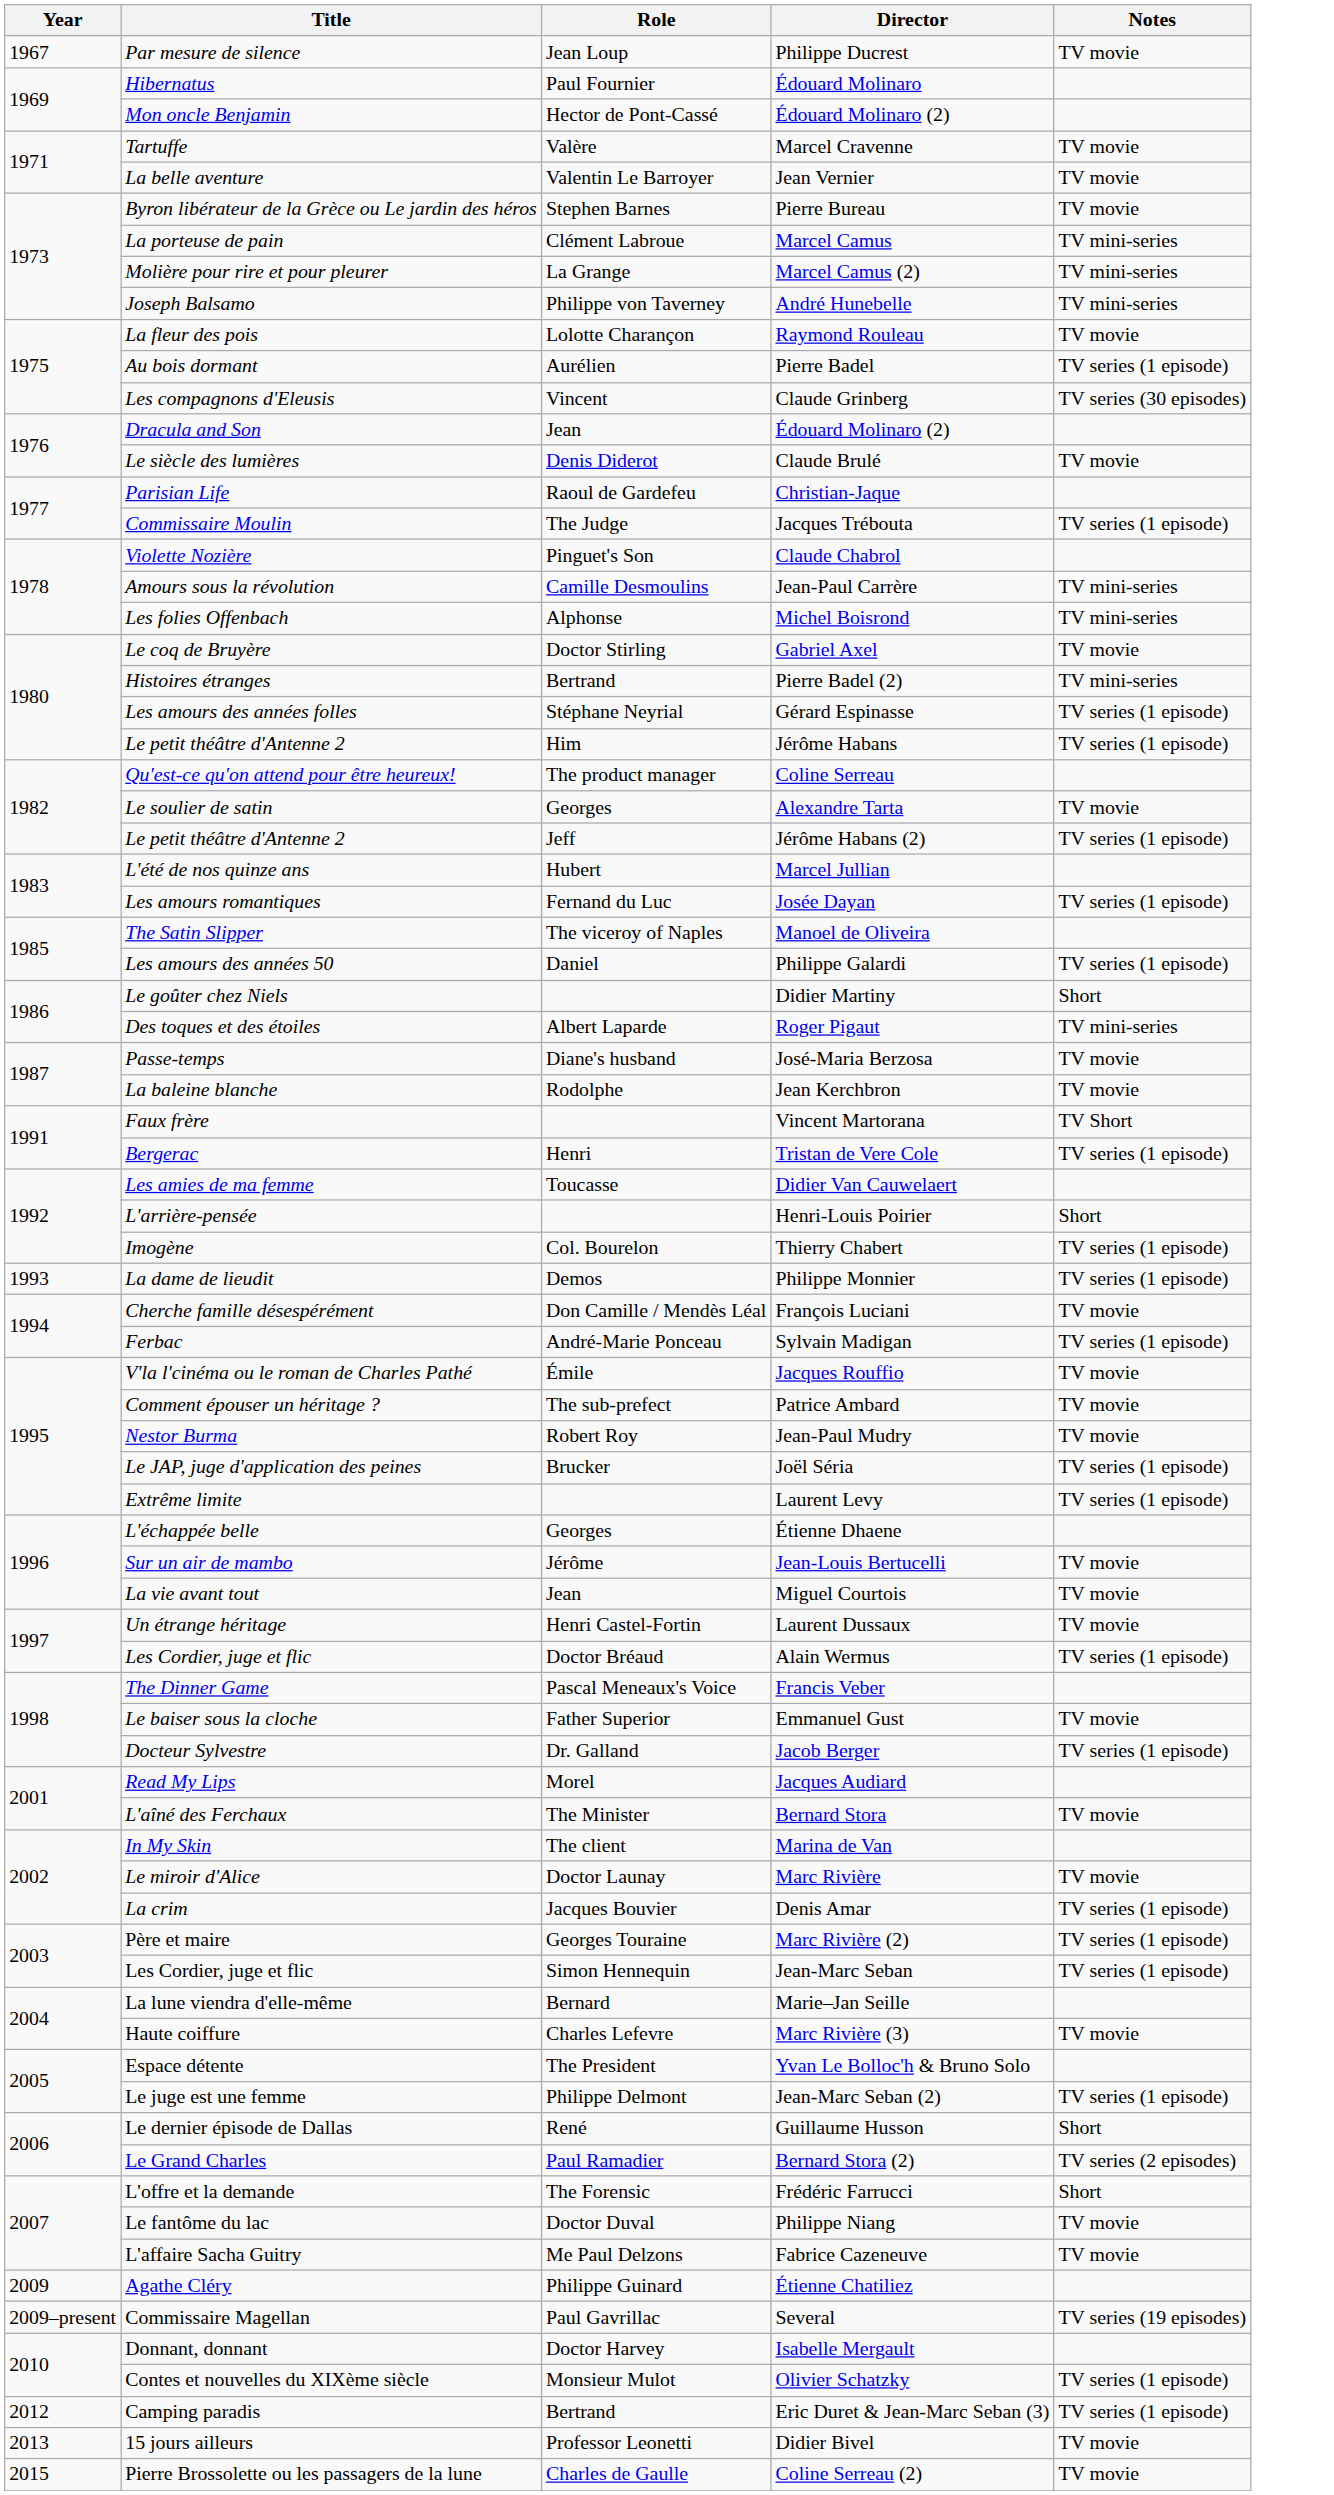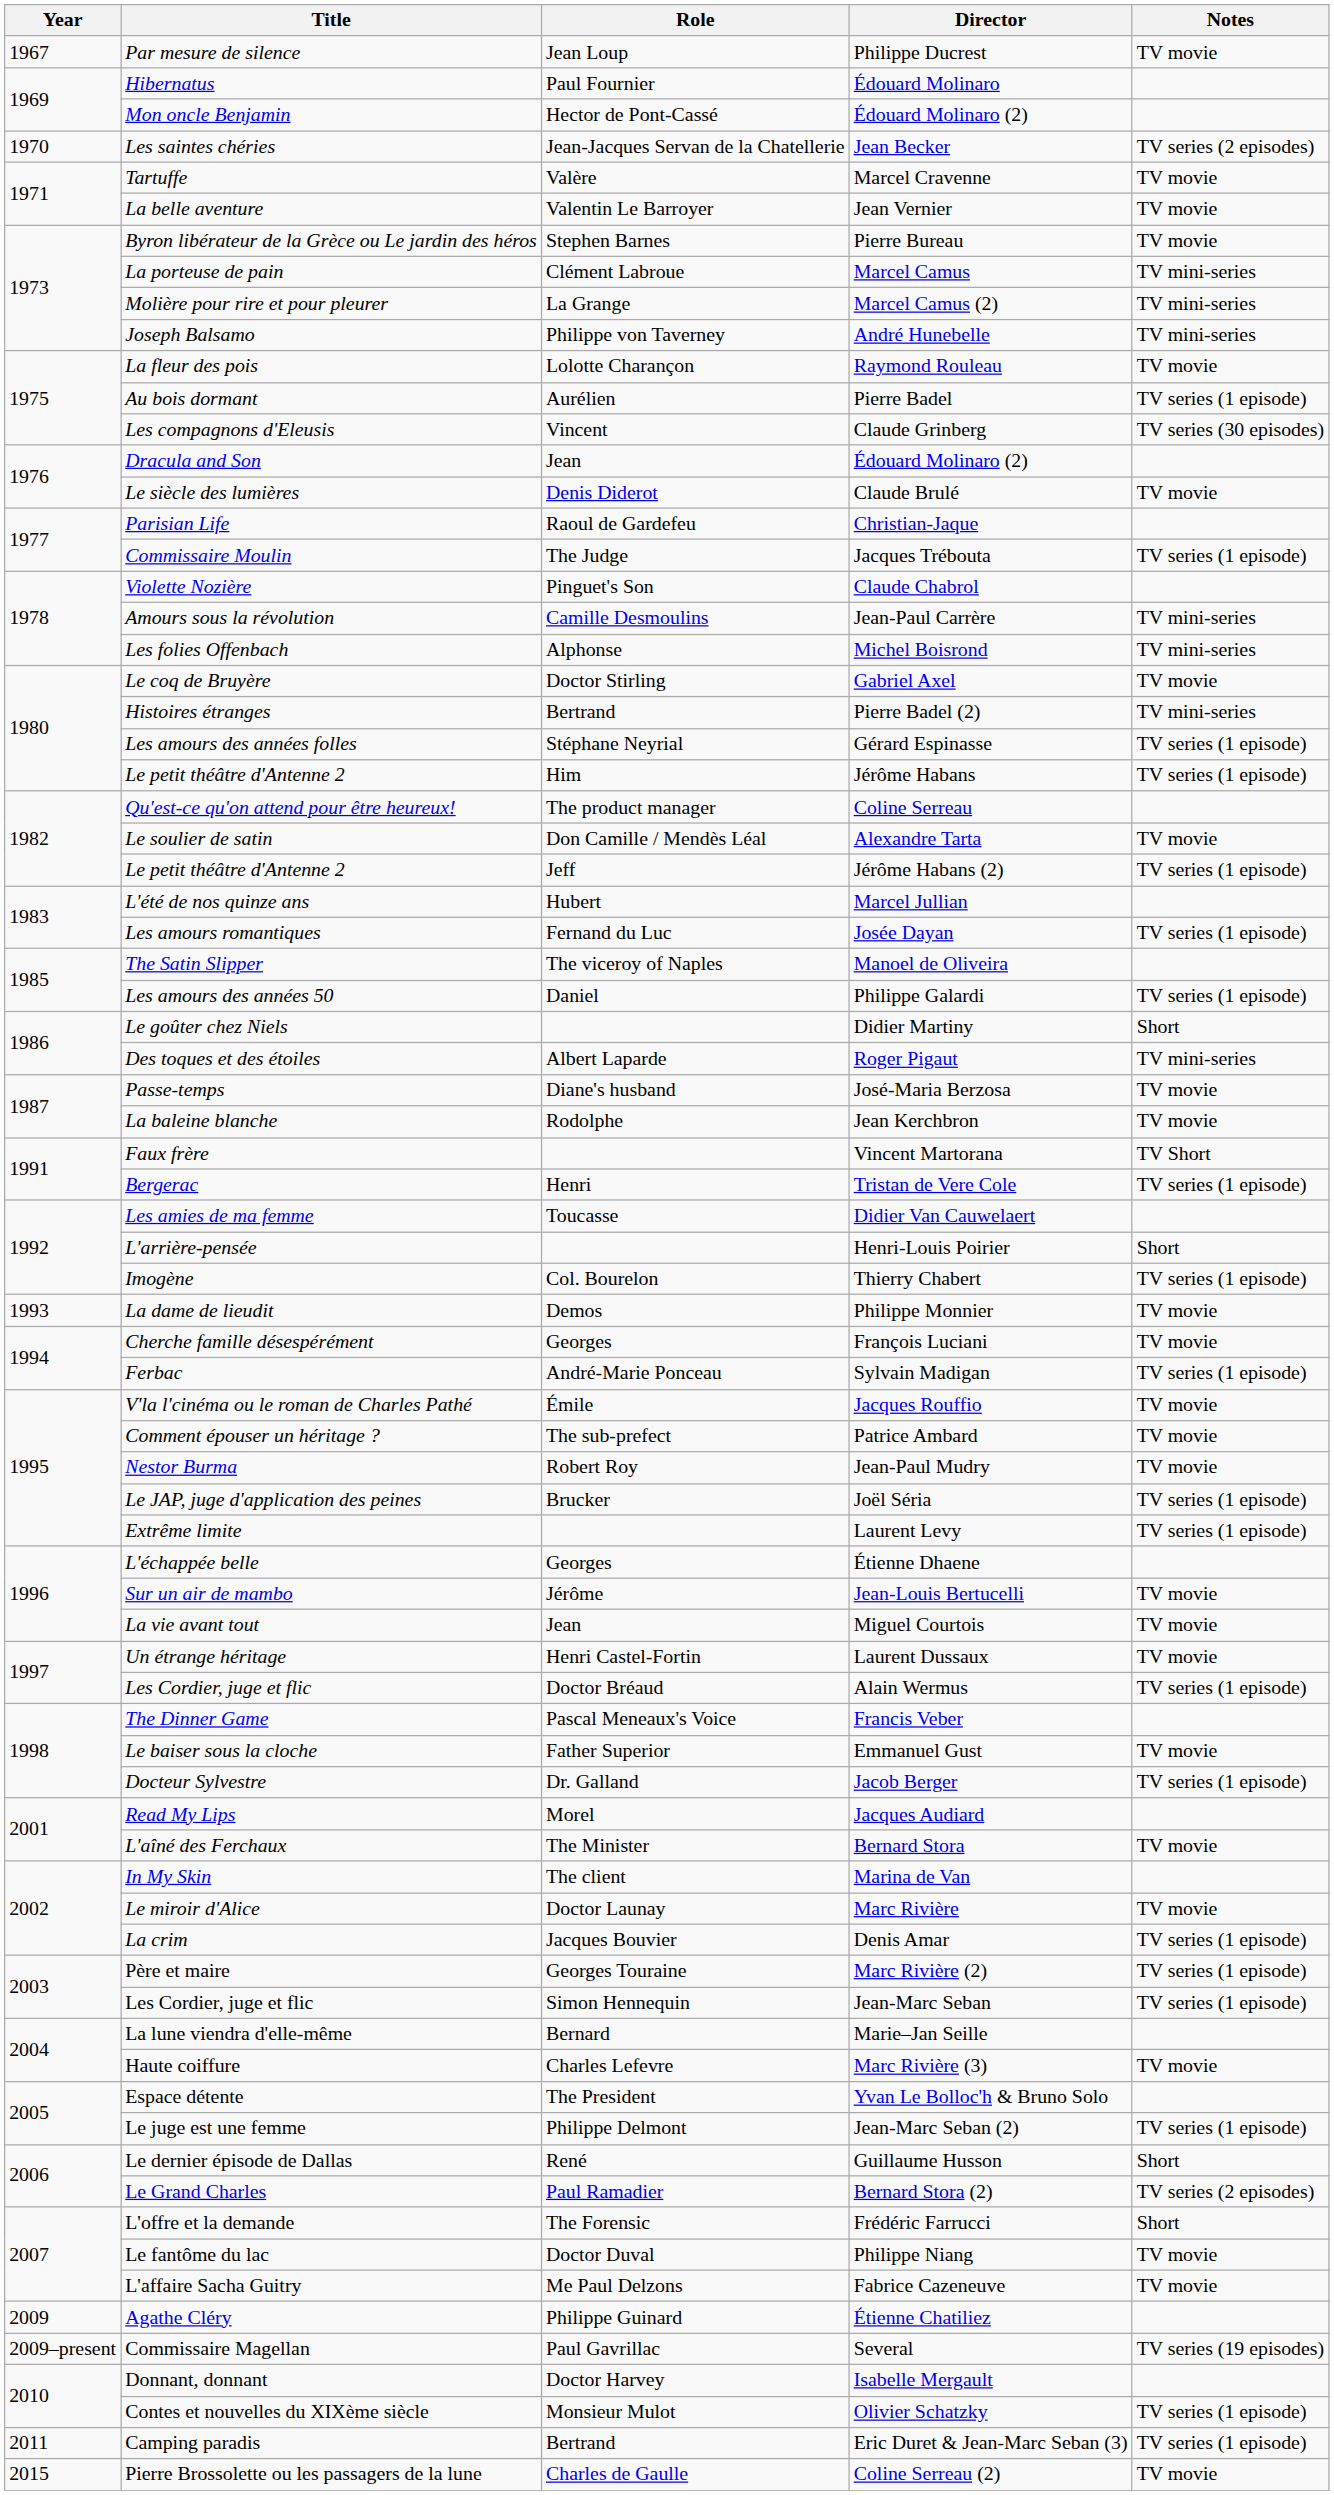+ row: 1970 | Les saintes chéries | Jean-Jacques Servan de la Chatellerie | Jean Becker | TV series (2 episodes)
Alexandre Tarta | Role: Georges -> Don Camille / Mendès Léal
Philippe Monnier | Notes: TV series (1 episode) -> TV movie
François Luciani | Role: Don Camille / Mendès Léal -> Georges
Eric Duret & Jean-Marc Seban (3) | Year: 2012 -> 2011
- row: 2013 | 15 jours ailleurs | Professor Leonetti | Didier Bivel | TV movie
